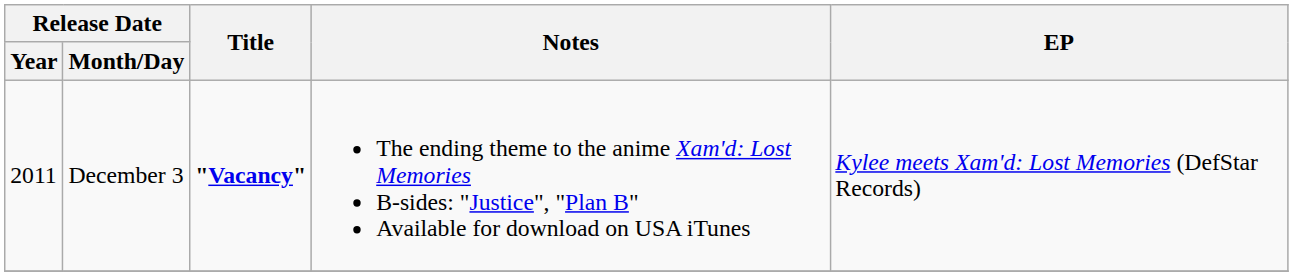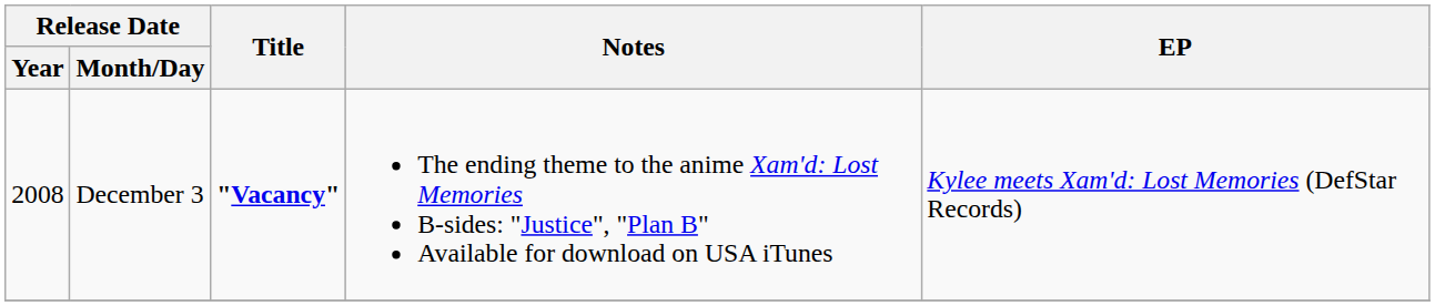December 3 | Release Date / Year: 2011 -> 2008
